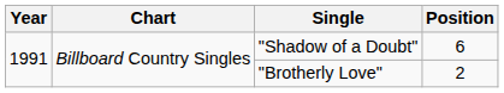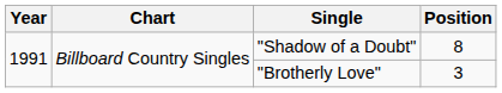"Shadow of a Doubt" | Position: 6 -> 8
"Brotherly Love" | Position: 2 -> 3
